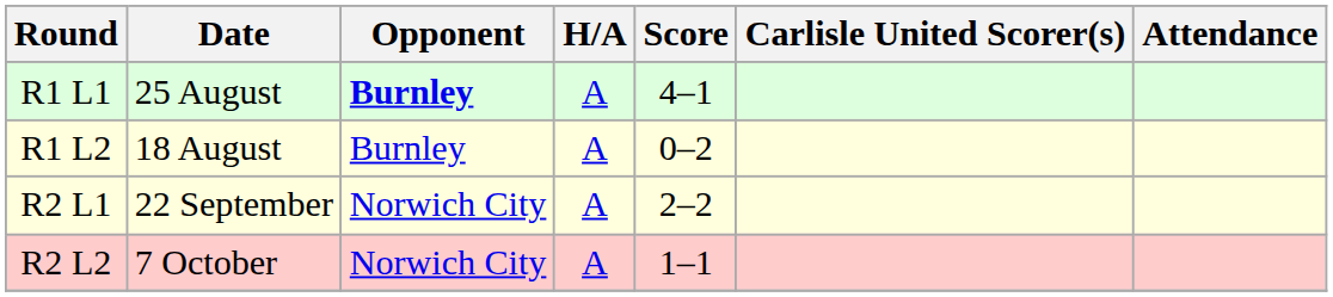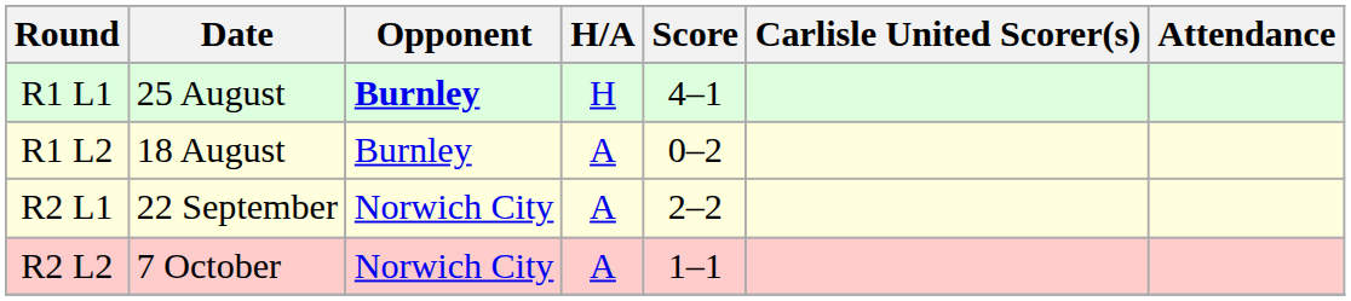R1 L1 | H/A: A -> H
